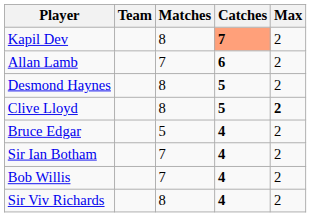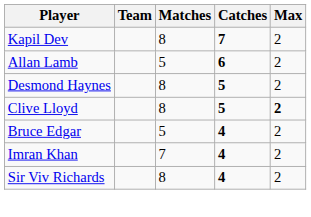Kapil Dev | Catches: lightsalmon background -> no background
Allan Lamb | Matches: 7 -> 5
- row: Sir Ian Botham | 7 | 4 | 2
+ row: Imran Khan | 7 | 4 | 2
- row: Bob Willis | 7 | 4 | 2
